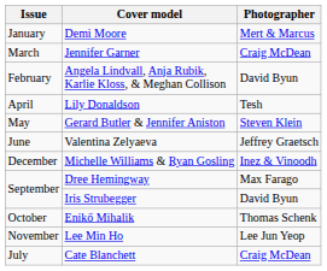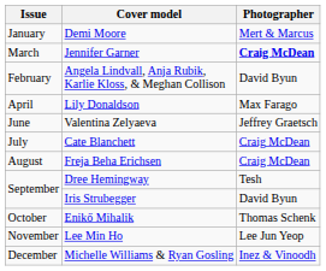Jennifer Garner | Photographer: normal -> bold
Lily Donaldson | Photographer: Tesh -> Max Farago
- row: May | Gerard Butler & Jennifer Aniston | Steven Klein
rows swapped: Cate Blanchett <-> Michelle Williams & Ryan Gosling
+ row: August | Freja Beha Erichsen | Craig McDean
Dree Hemingway | Photographer: Max Farago -> Tesh
